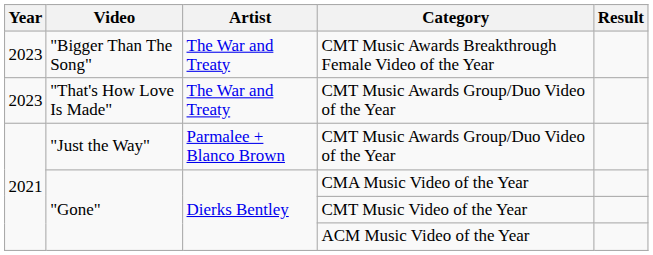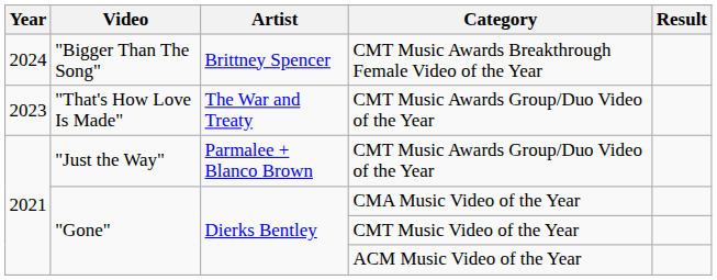CMT Music Awards Breakthrough Female Video of the Year | Year: 2023 -> 2024
CMT Music Awards Breakthrough Female Video of the Year | Artist: The War and Treaty -> Brittney Spencer
